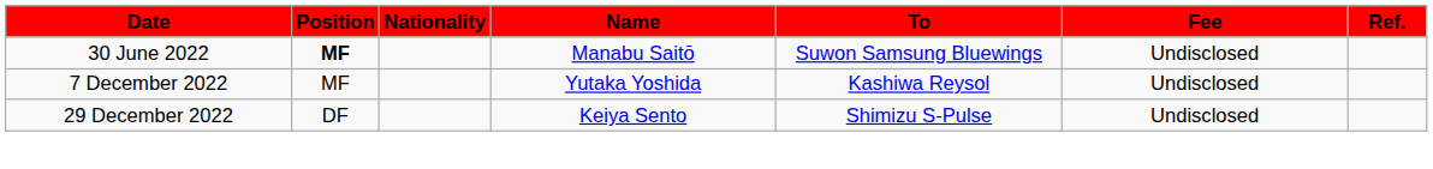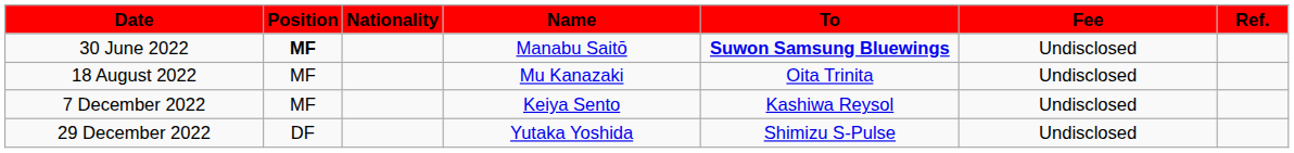30 June 2022 | To: normal -> bold
+ row: 18 August 2022 | MF | Mu Kanazaki | Oita Trinita | Undisclosed
7 December 2022 | Name: Yutaka Yoshida -> Keiya Sento
29 December 2022 | Name: Keiya Sento -> Yutaka Yoshida
